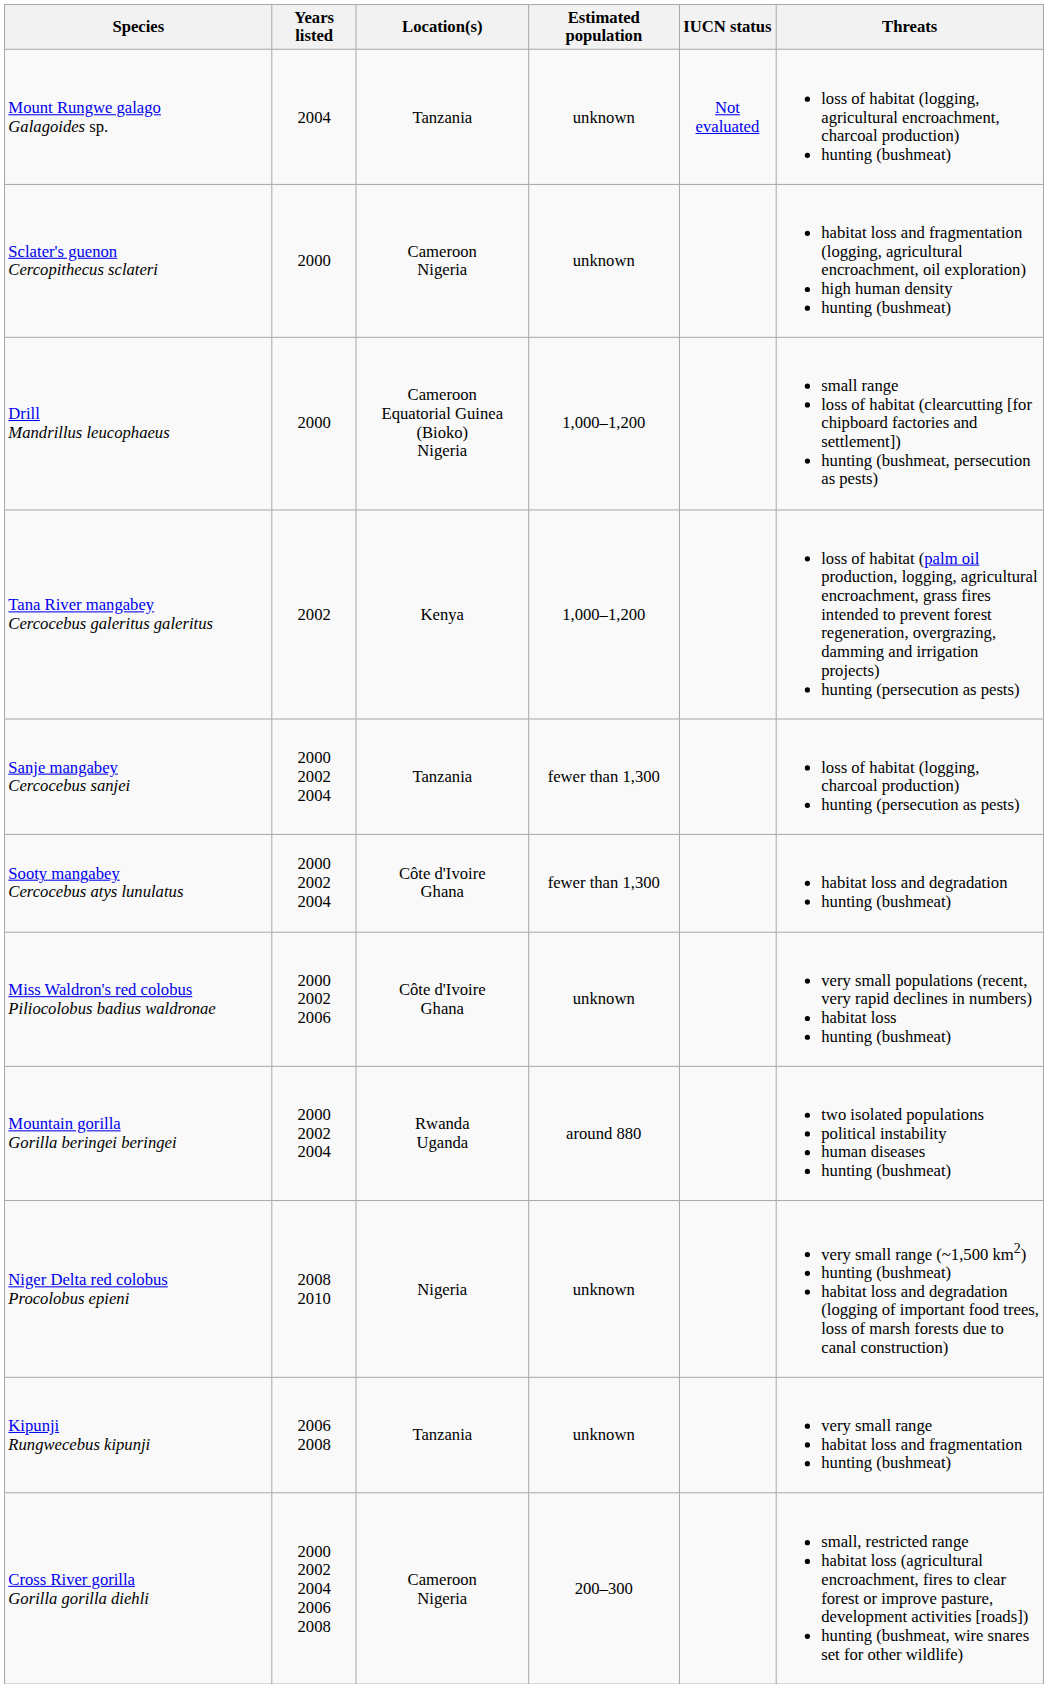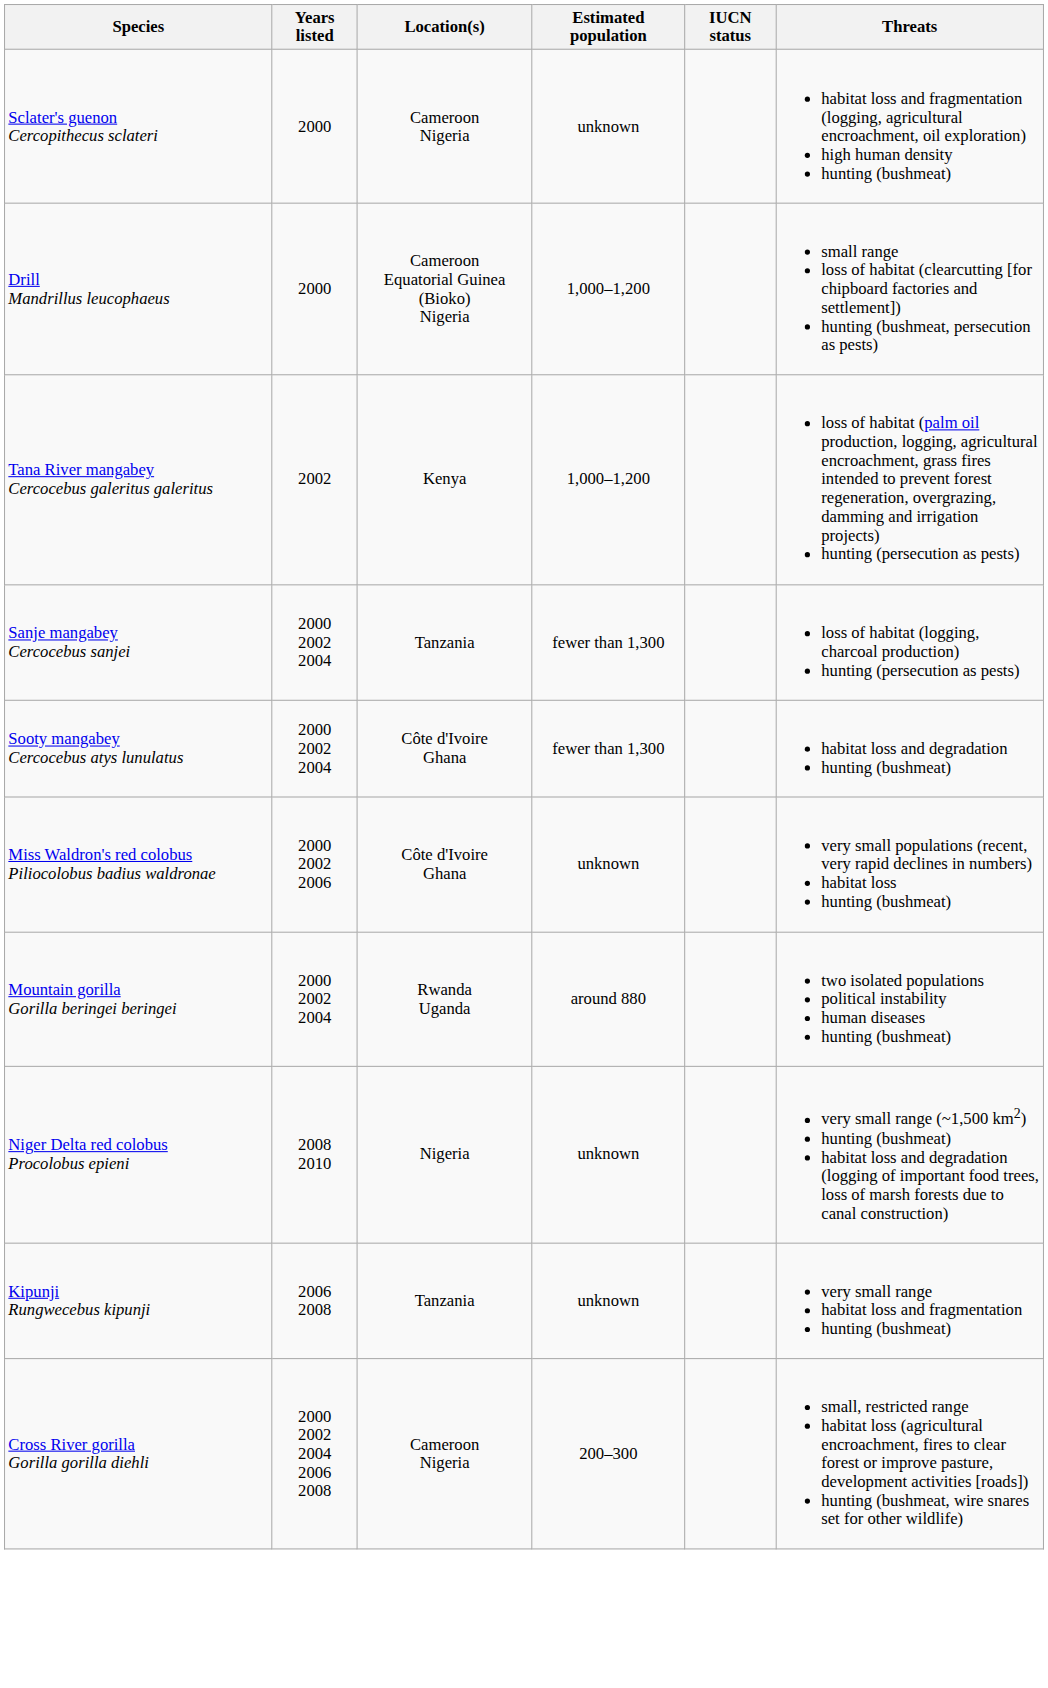- row: Mount Rungwe galago Galagoides sp. | 2004 | Tanzania | unknown | Not evaluated | loss of habitat (logging, agricultural encroachment, charcoal production) hunting (bushmeat)
